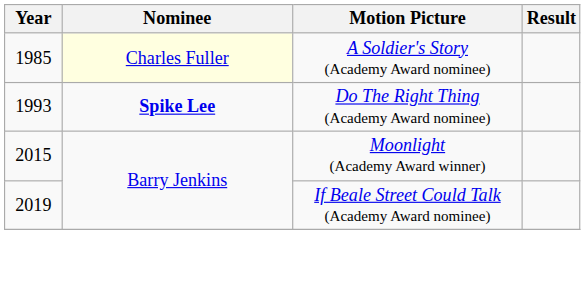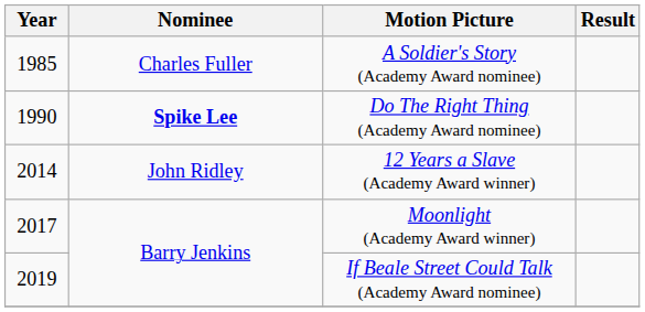A Soldier's Story (Academy Award nominee) | Nominee: lightyellow background -> no background
Do The Right Thing (Academy Award nominee) | Year: 1993 -> 1990
+ row: 2014 | John Ridley | 12 Years a Slave (Academy Award winner)
Moonlight (Academy Award winner) | Year: 2015 -> 2017
